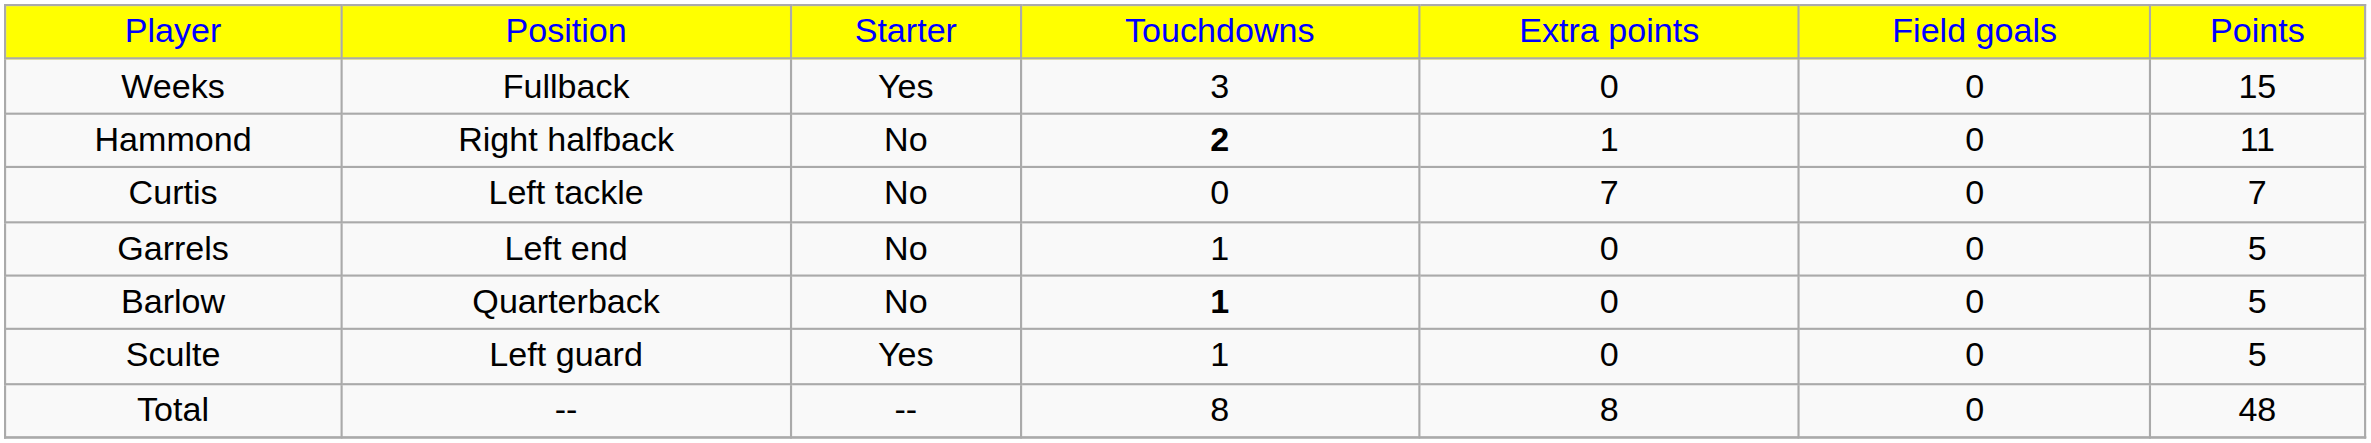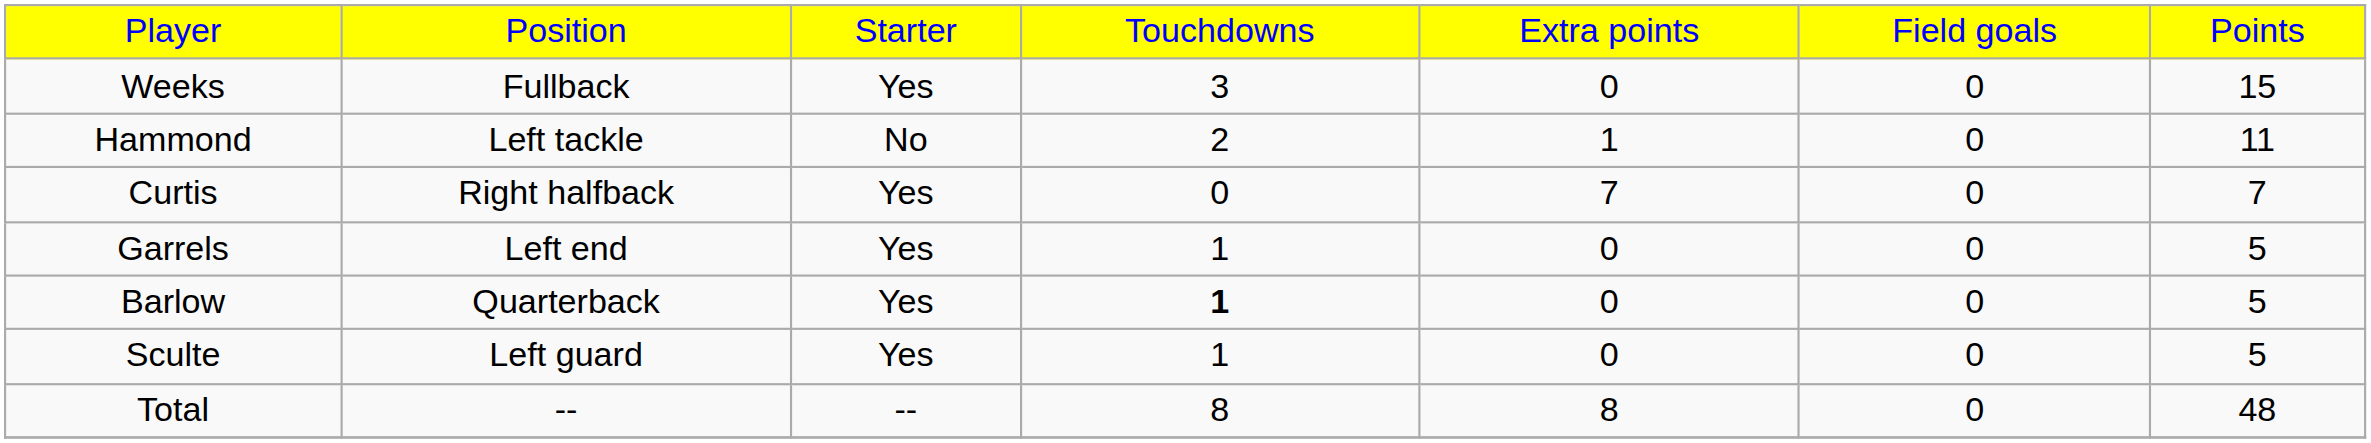Hammond | column 2: Right halfback -> Left tackle
Hammond | column 4: bold -> normal
Curtis | column 2: Left tackle -> Right halfback
Curtis | column 3: No -> Yes
Garrels | column 3: No -> Yes
Barlow | column 3: No -> Yes
